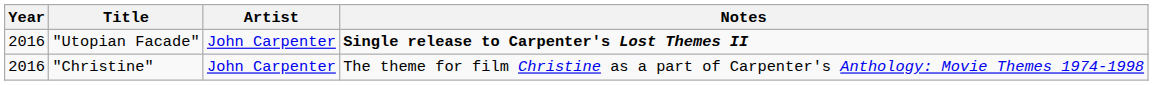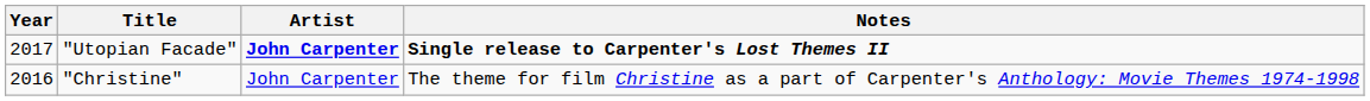"Utopian Facade" | Year: 2016 -> 2017
"Utopian Facade" | Artist: normal -> bold
